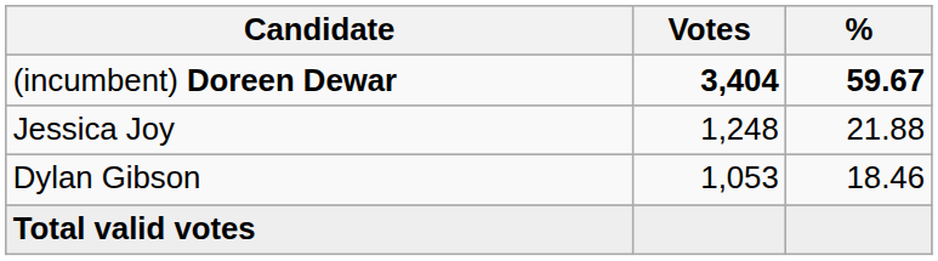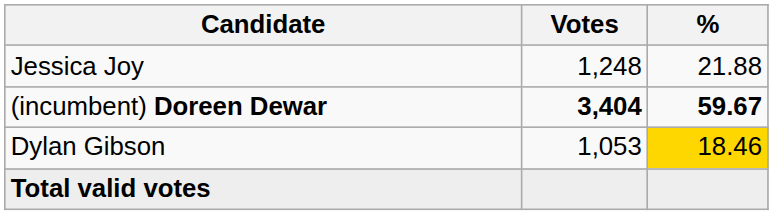rows swapped: (incumbent) Doreen Dewar <-> Jessica Joy
Dylan Gibson | %: no background -> gold background
